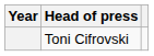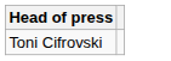- column: Year
